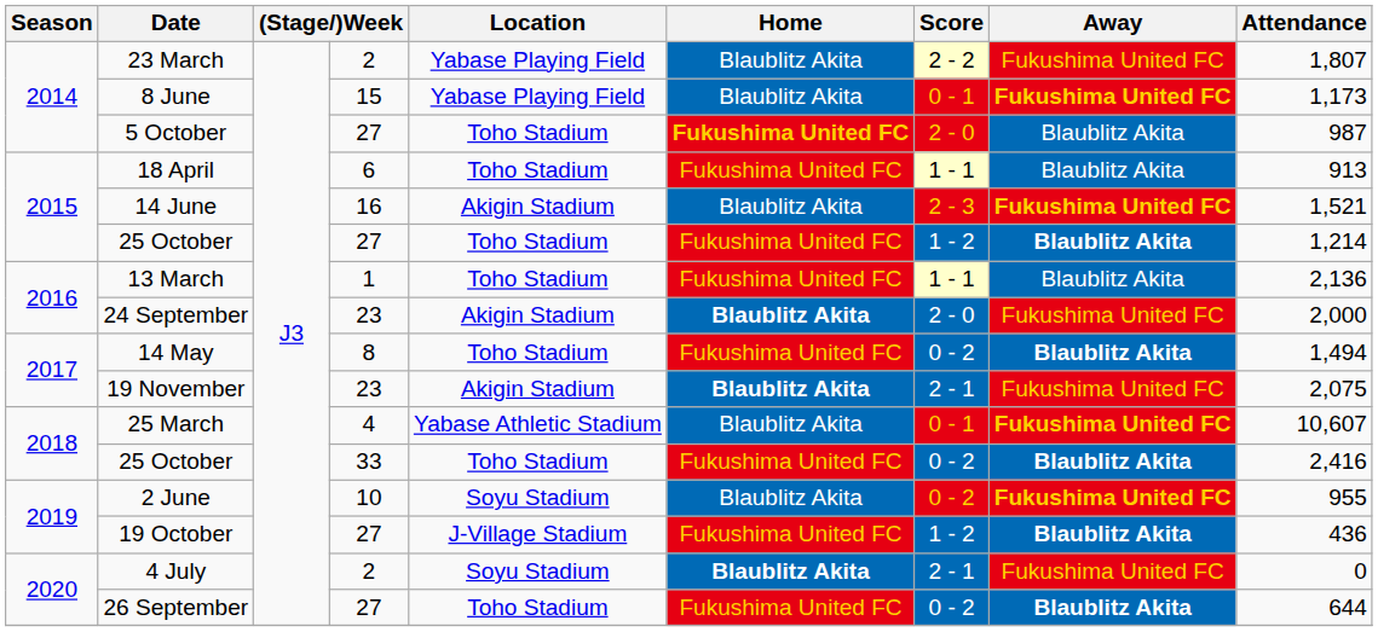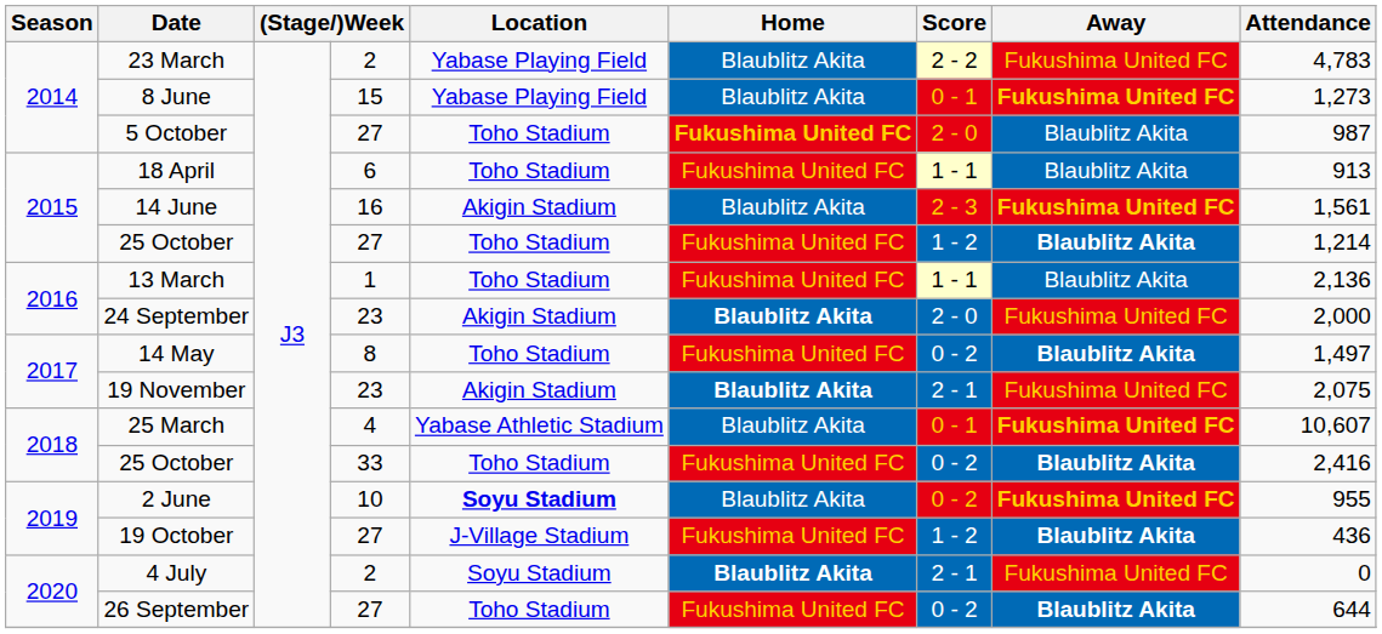23 March | Attendance: 1,807 -> 4,783
8 June | Attendance: 1,173 -> 1,273
14 June | Attendance: 1,521 -> 1,561
14 May | Attendance: 1,494 -> 1,497
2 June | Location: normal -> bold
